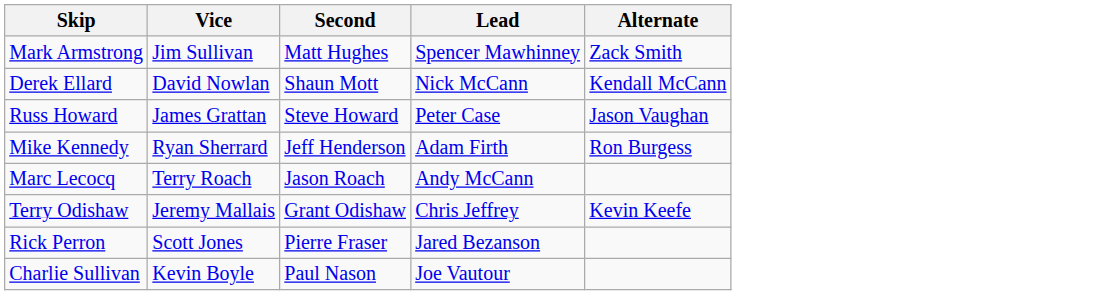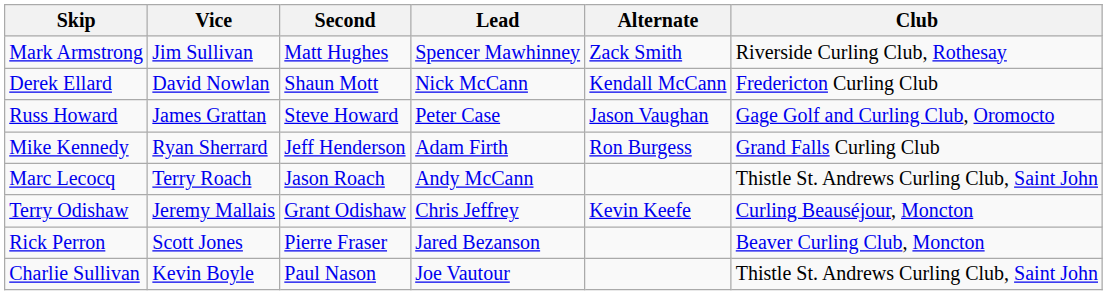+ column: Club | Riverside Curling Club, Rothesay | Fredericton Curling Club | Gage Golf and Curling Club, Oromocto | Grand Falls Curling Club | Thistle St. Andrews Curling Club, Saint John | Curling Beauséjour, Moncton | Beaver Curling Club, Moncton | Thistle St. Andrews Curling Club, Saint John
